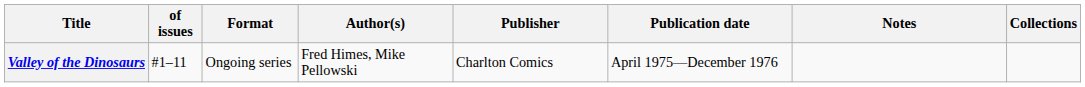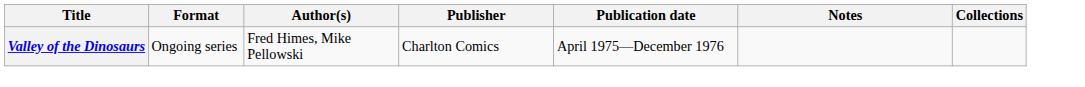- column: of issues | #1–11
